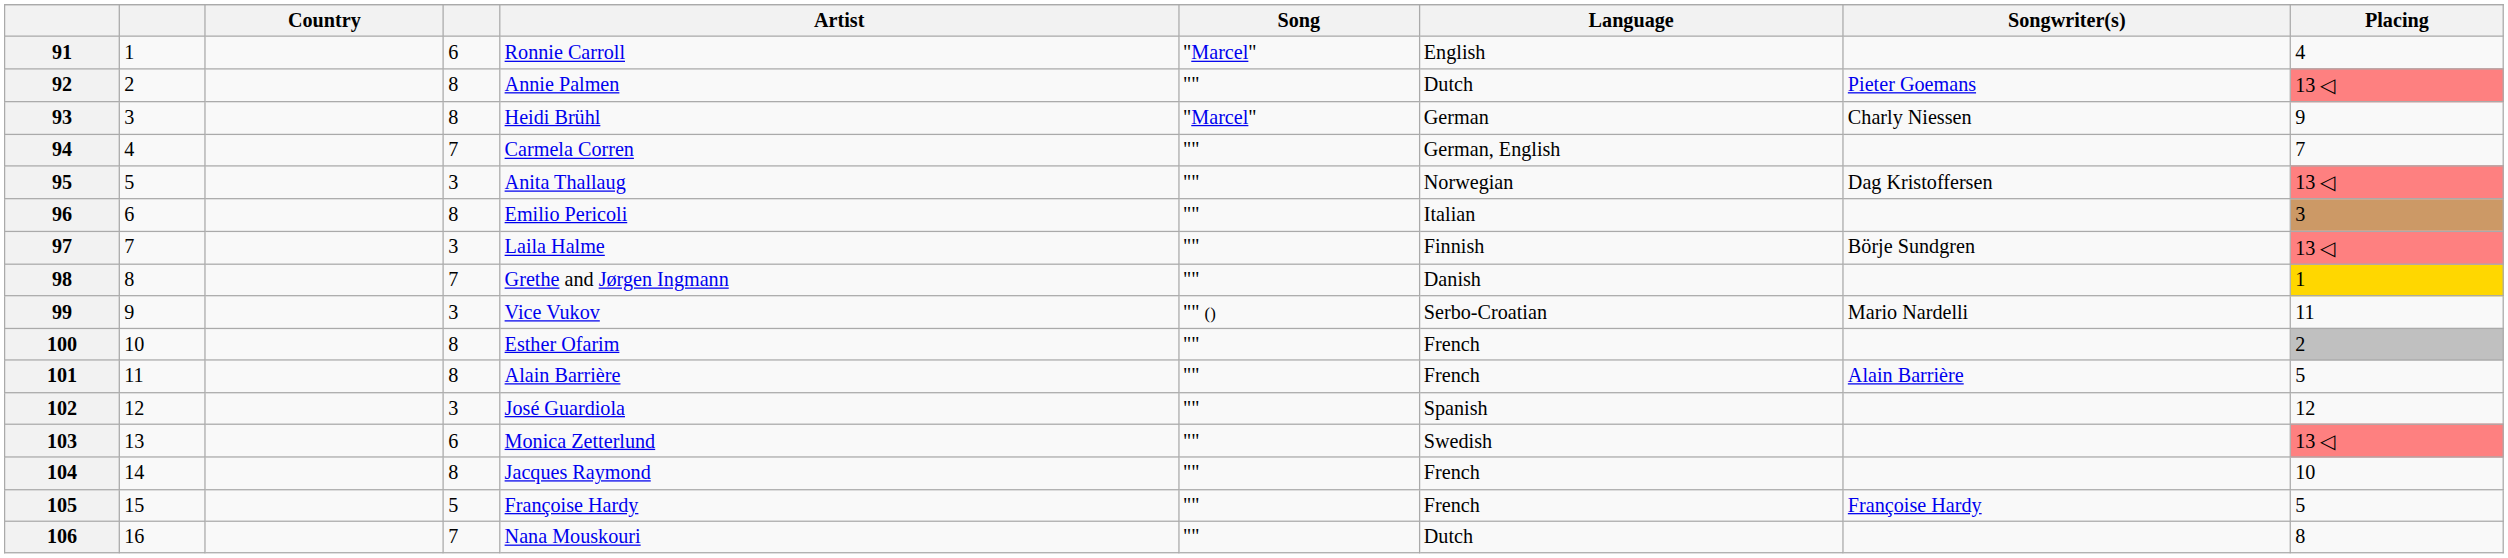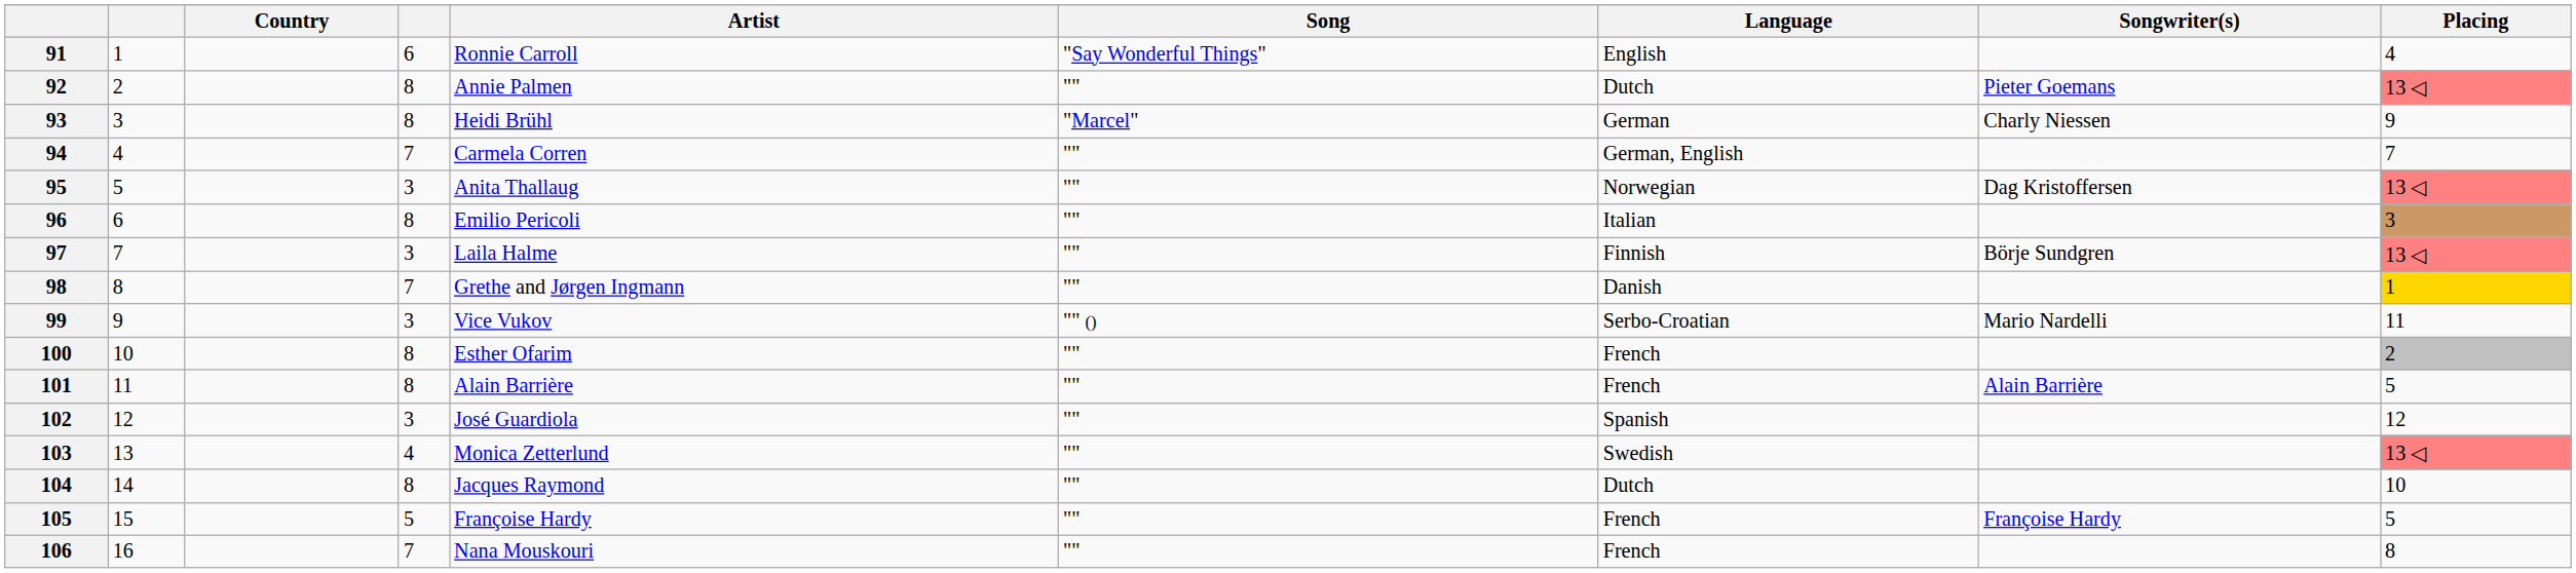91 | Song: "Marcel" -> "Say Wonderful Things"
103 | column 4: 6 -> 4
104 | Language: French -> Dutch
106 | Language: Dutch -> French
